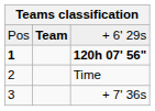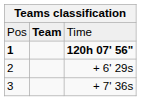Pos | column 3: + 6' 29s -> Time
2 | column 3: Time -> + 6' 29s
